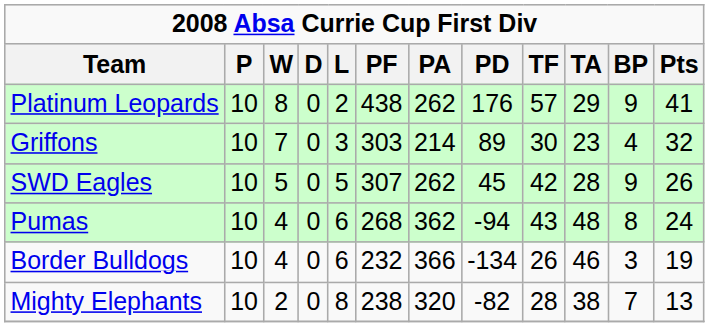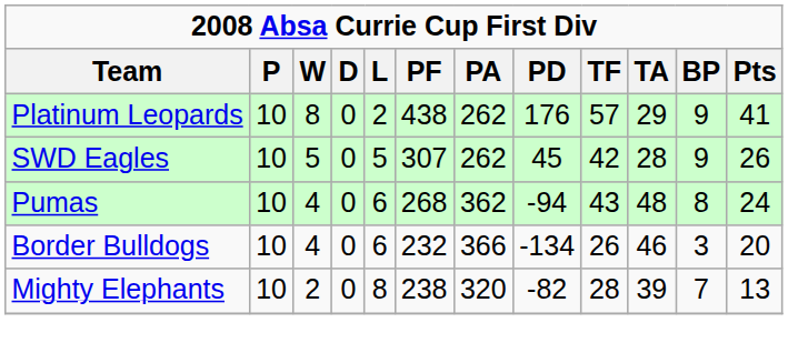- row: Griffons | 10 | 7 | 0 | 3 | 303 | 214 | 89 | 30 | 23 | 4 | 32
Border Bulldogs | Pts: 19 -> 20
Mighty Elephants | TA: 38 -> 39
